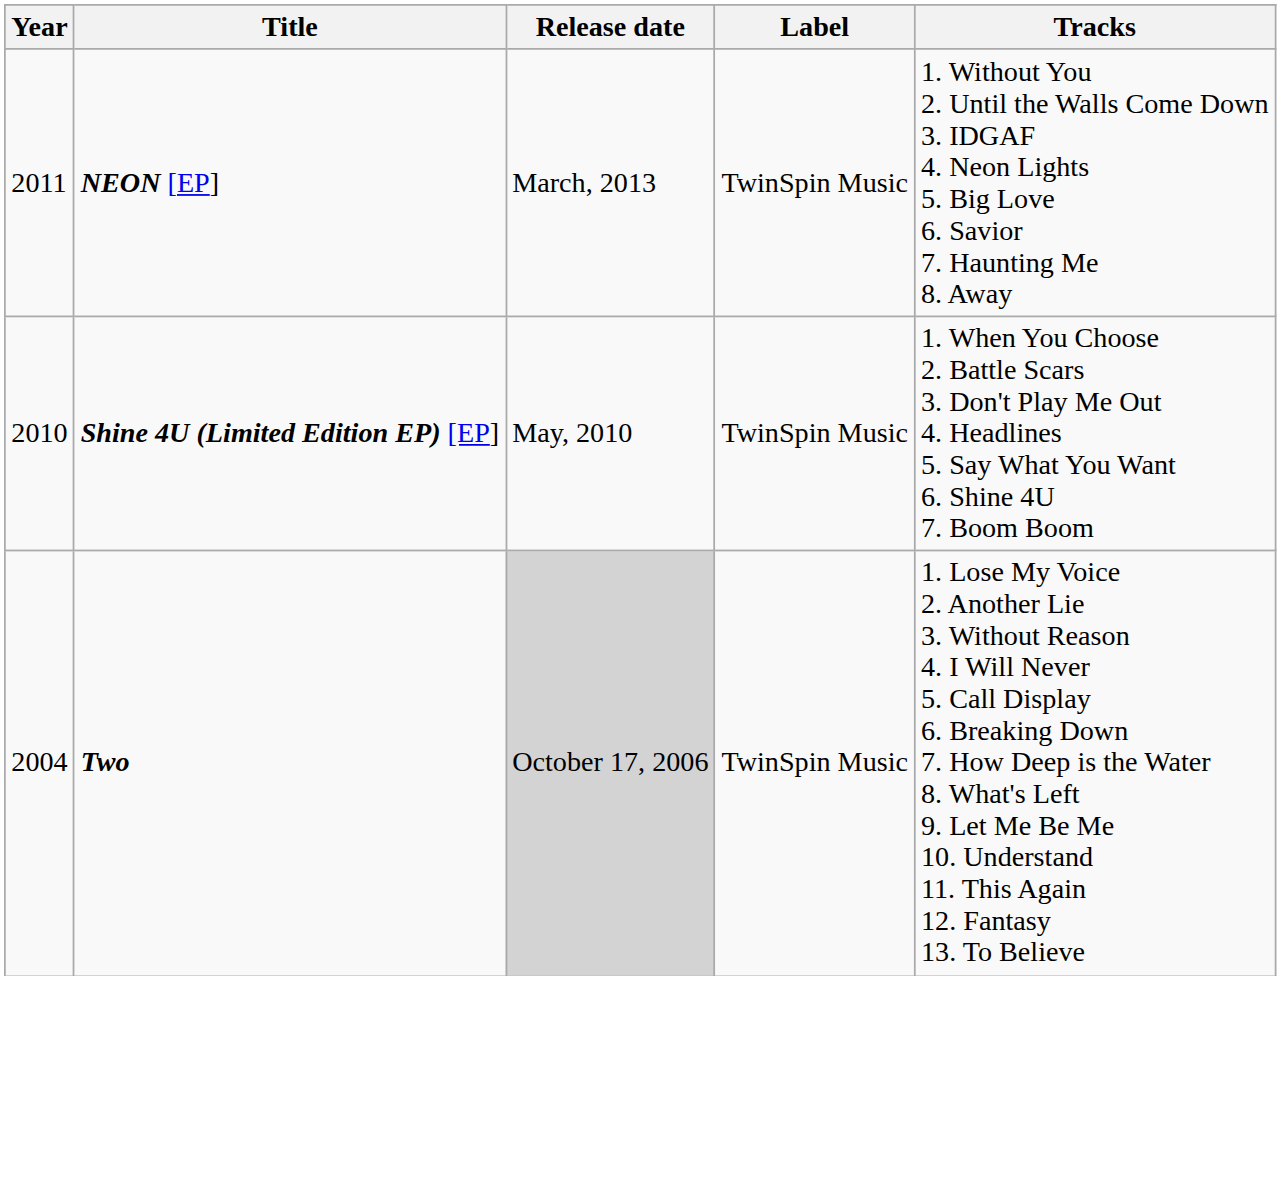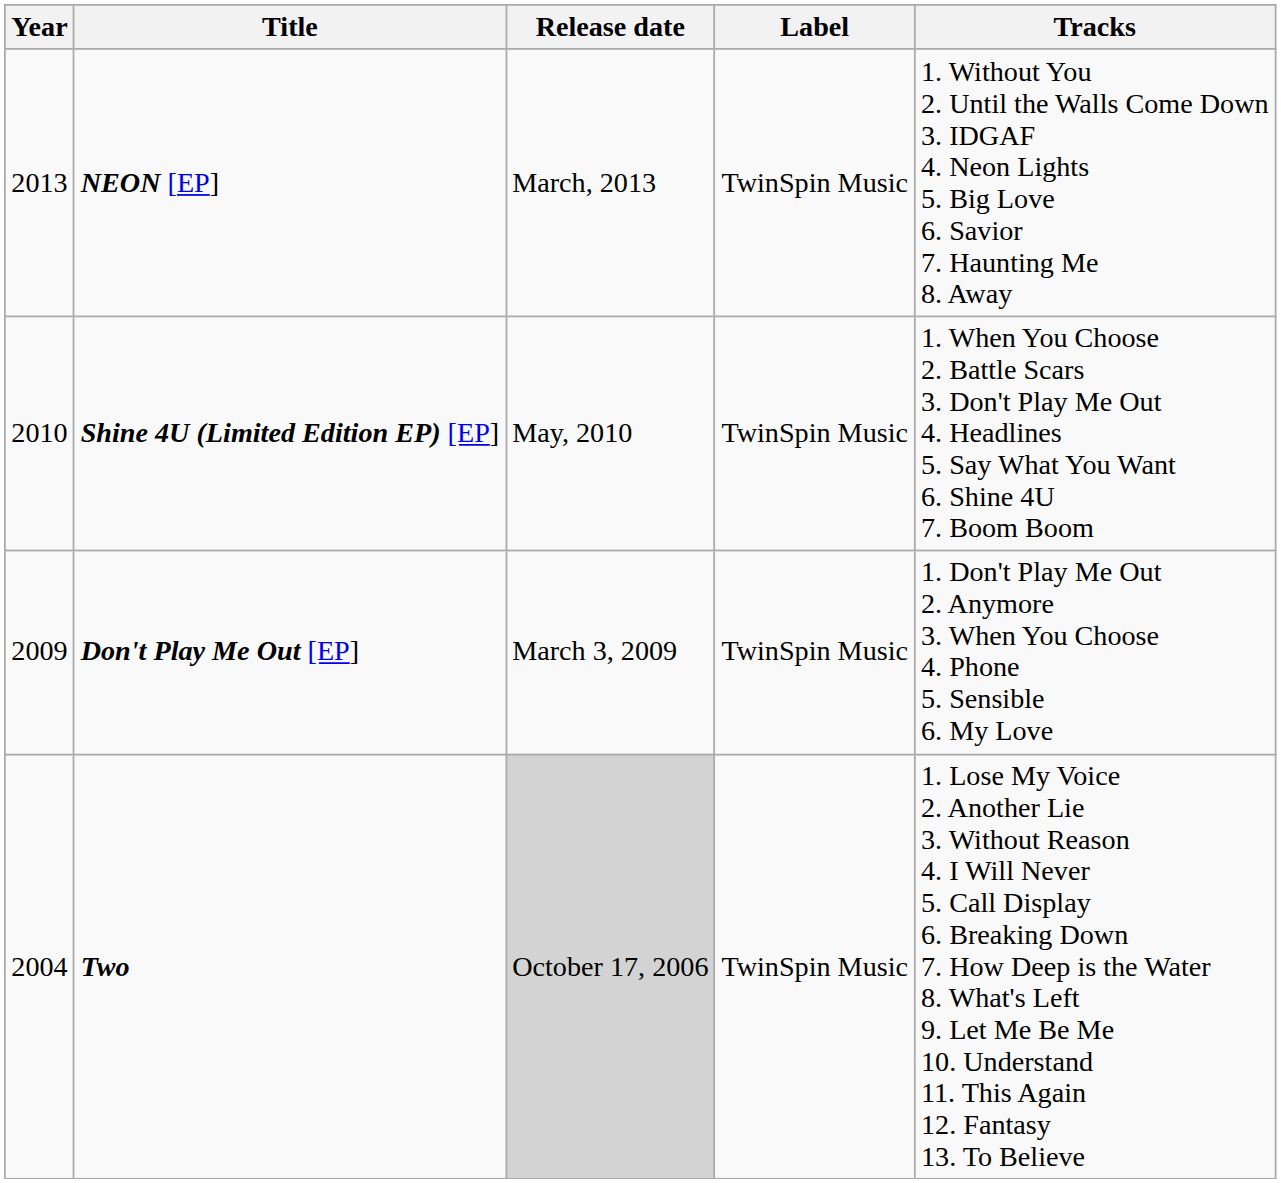NEON [EP] | Year: 2011 -> 2013
+ row: 2009 | Don't Play Me Out [EP] | March 3, 2009 | TwinSpin Music | 1. Don't Play Me Out 2. Anymore 3. When You Choose 4. Phone 5. Sensible 6. My Love
